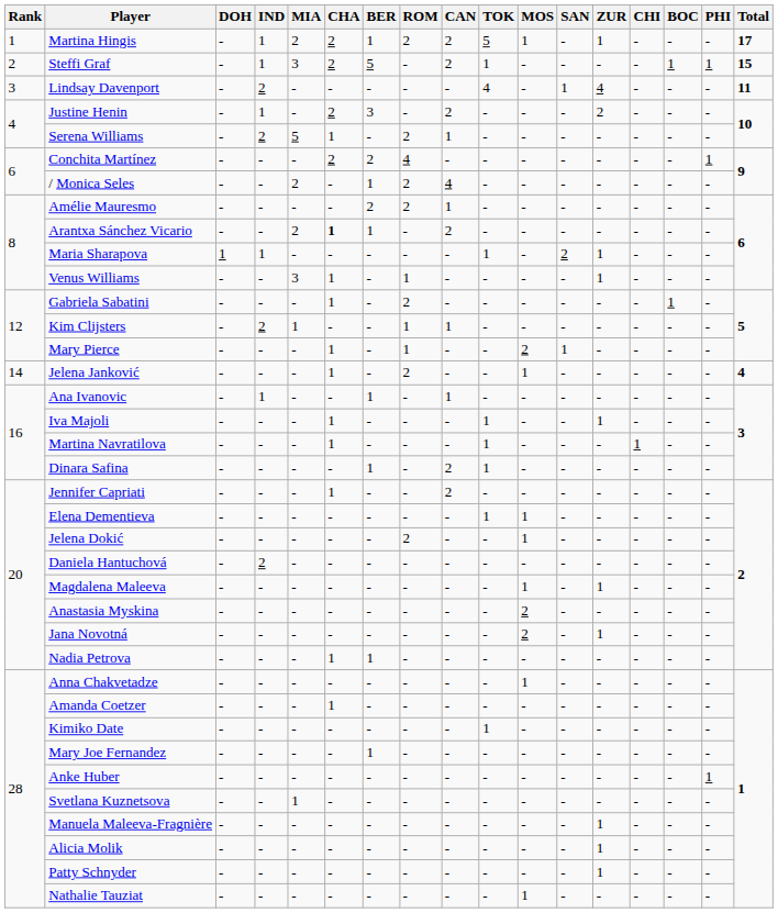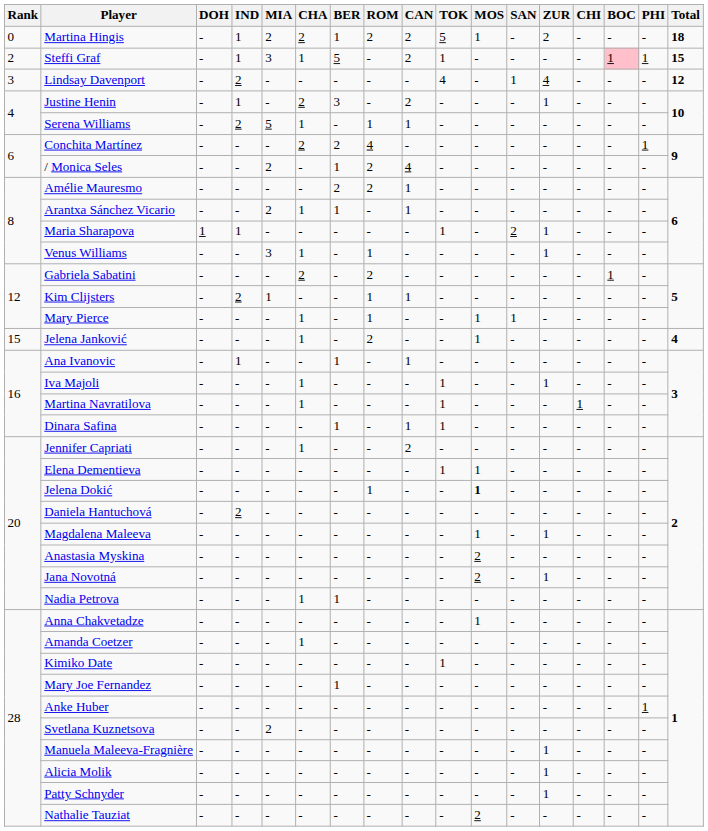Martina Hingis | Rank: 1 -> 0
Martina Hingis | ZUR: 1 -> 2
Martina Hingis | Total: 17 -> 18
Steffi Graf | CHA: 2 -> 1
Steffi Graf | BOC: no background -> pink background
Lindsay Davenport | Total: 11 -> 12
Justine Henin | ZUR: 2 -> 1
Serena Williams | ROM: 2 -> 1
Arantxa Sánchez Vicario | CHA: bold -> normal
Arantxa Sánchez Vicario | CAN: 2 -> 1
Gabriela Sabatini | CHA: 1 -> 2
Mary Pierce | MOS: 2 -> 1
Jelena Janković | Rank: 14 -> 15
Dinara Safina | CAN: 2 -> 1
Jelena Dokić | ROM: 2 -> 1
Jelena Dokić | MOS: normal -> bold
Svetlana Kuznetsova | MIA: 1 -> 2
Nathalie Tauziat | MOS: 1 -> 2
